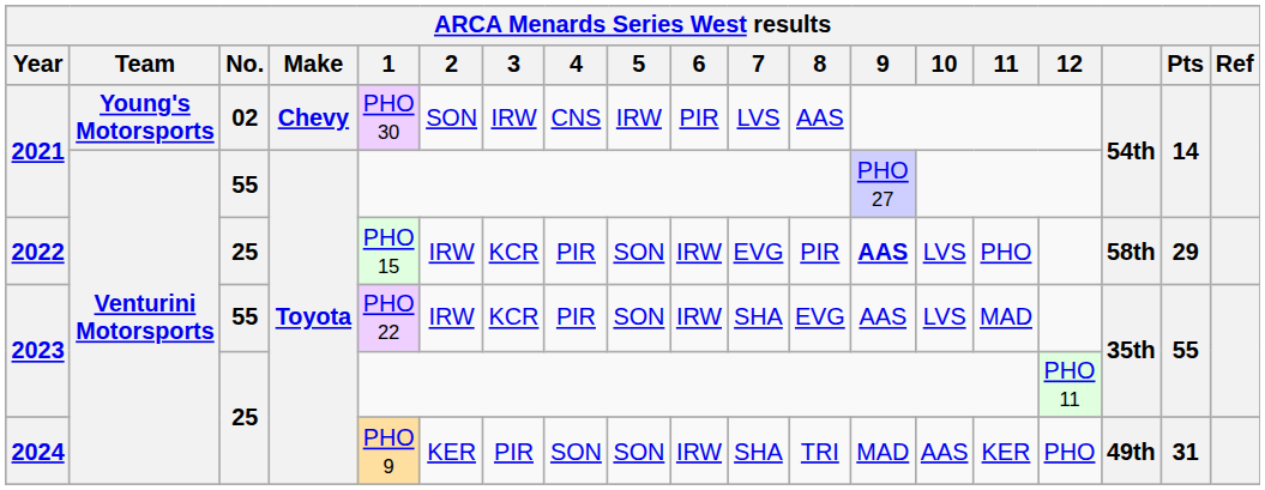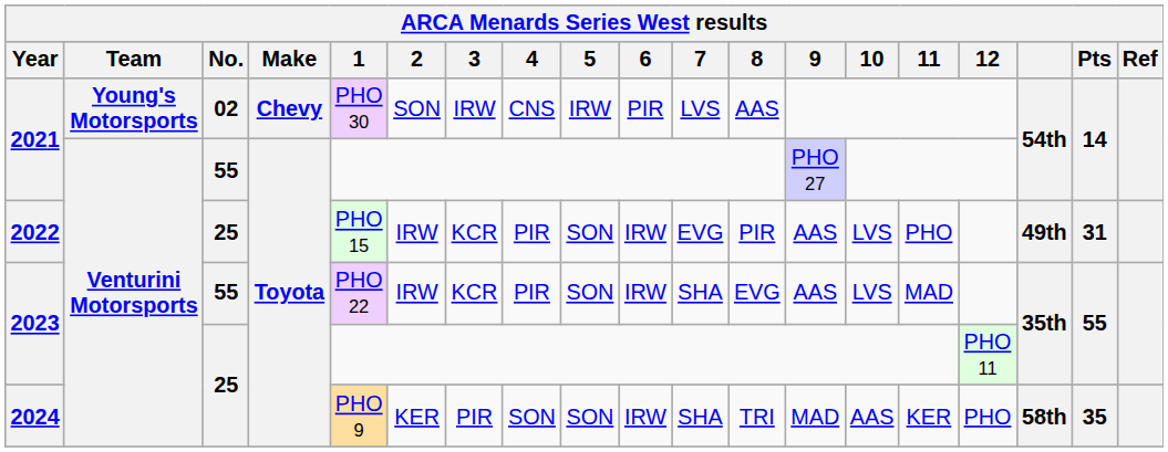2022 | 9: bold -> normal
2022 | column 17: 58th -> 49th
2022 | Pts: 29 -> 31
2024 | column 17: 49th -> 58th
2024 | Pts: 31 -> 35
